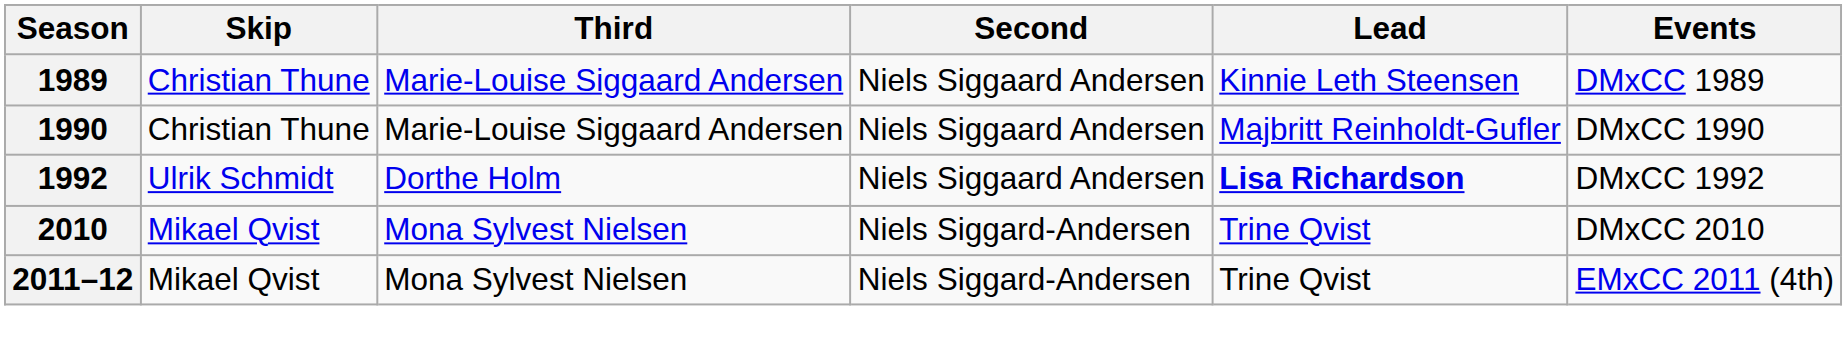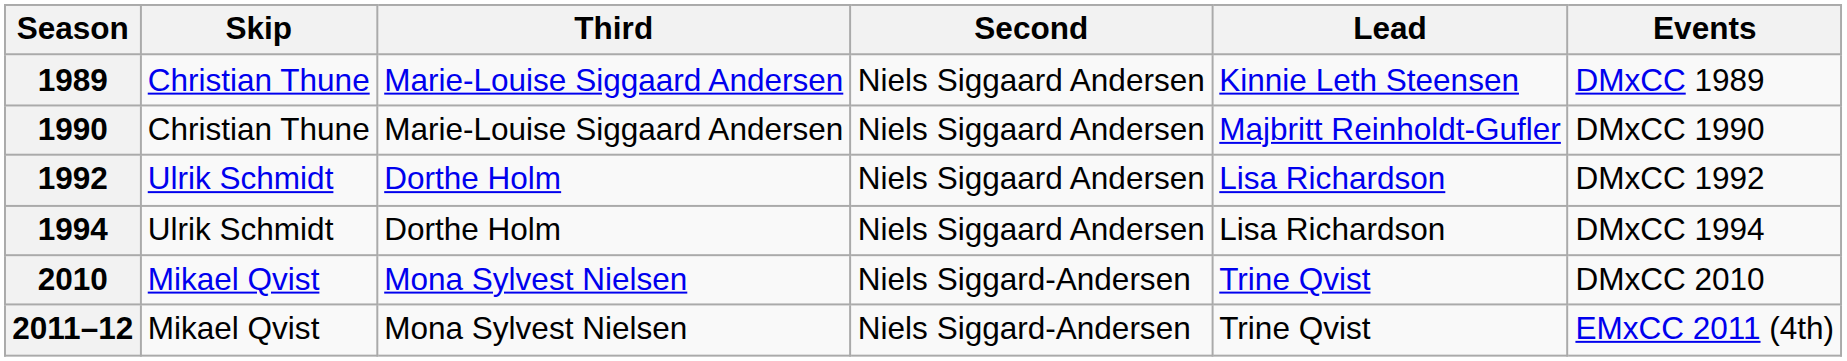1992 | Lead: bold -> normal
+ row: 1994 | Ulrik Schmidt | Dorthe Holm | Niels Siggaard Andersen | Lisa Richardson | DMxCC 1994
